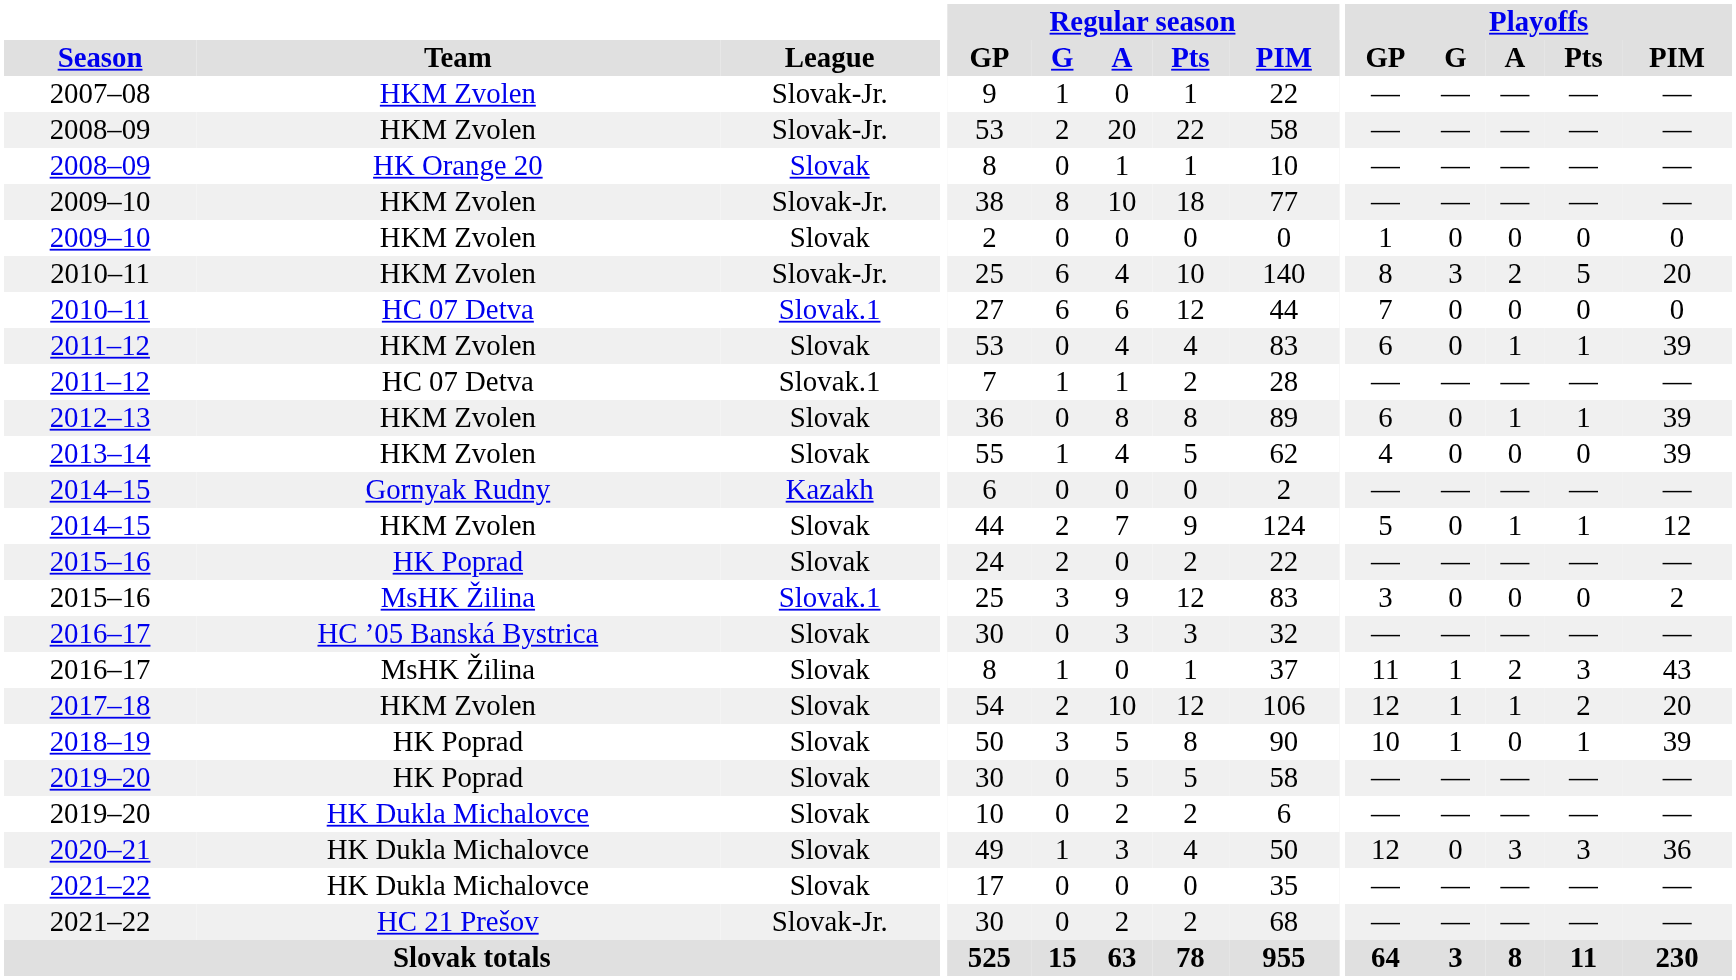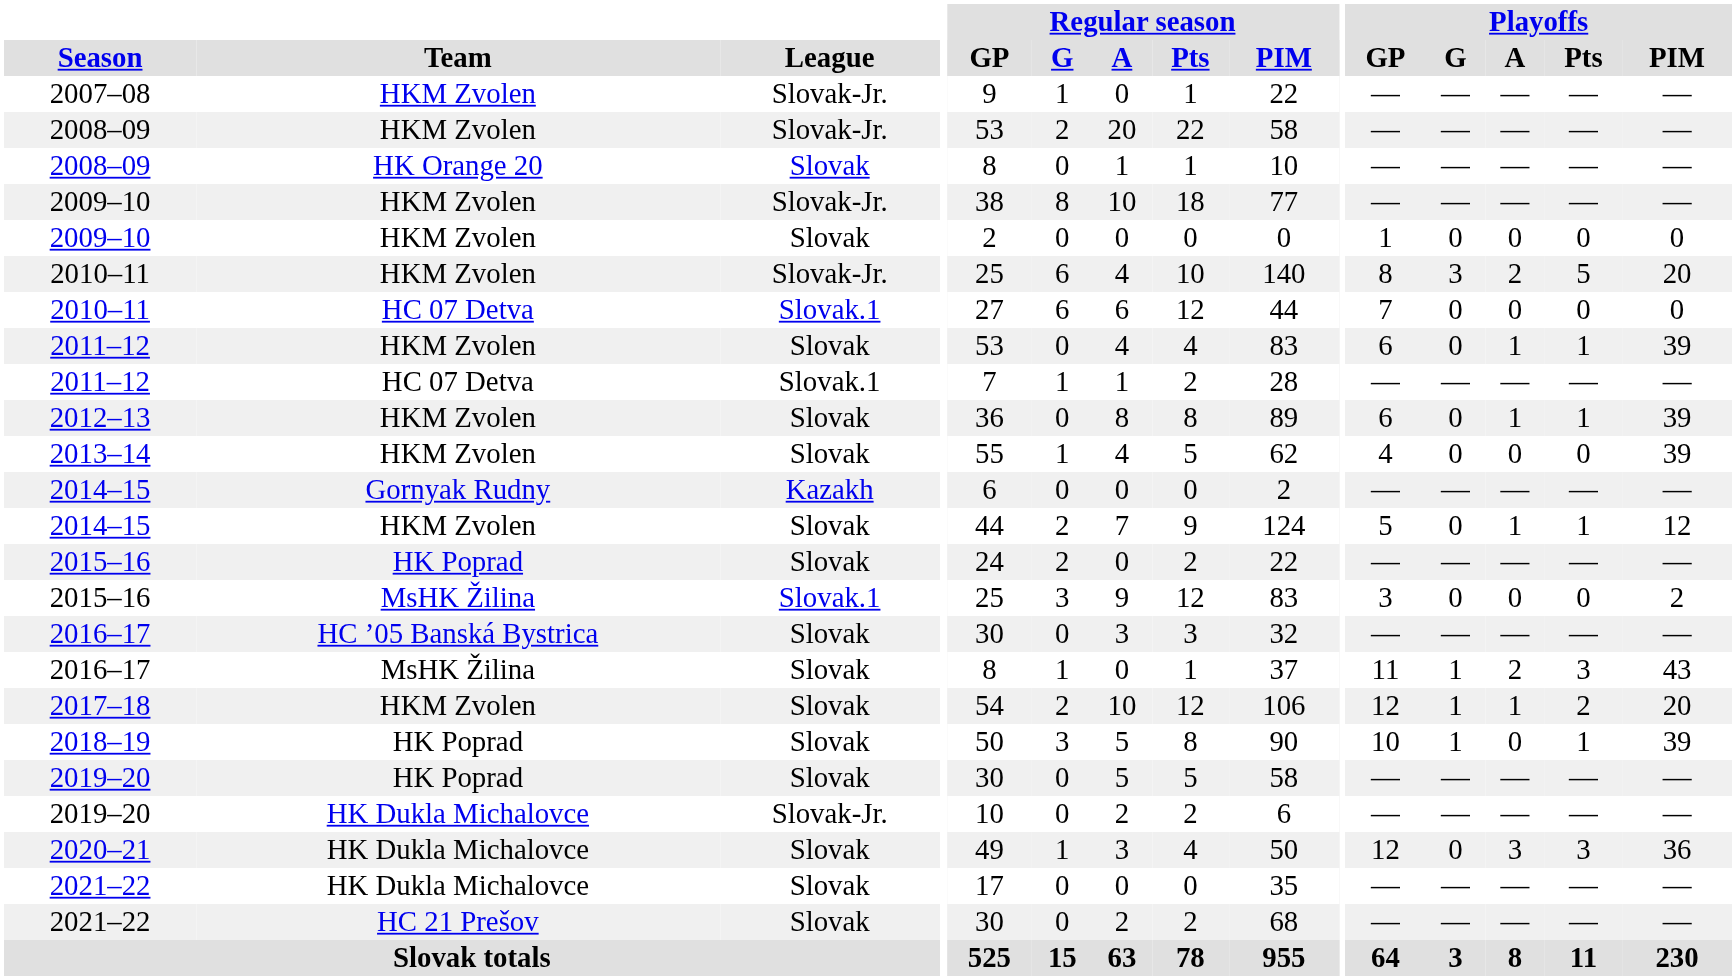2019–20 / HK Dukla Michalovce | League: Slovak -> Slovak-Jr.
2021–22 / HC 21 Prešov | League: Slovak-Jr. -> Slovak
